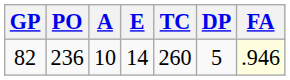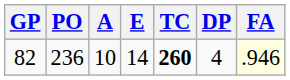82 | TC: normal -> bold
82 | DP: 5 -> 4
